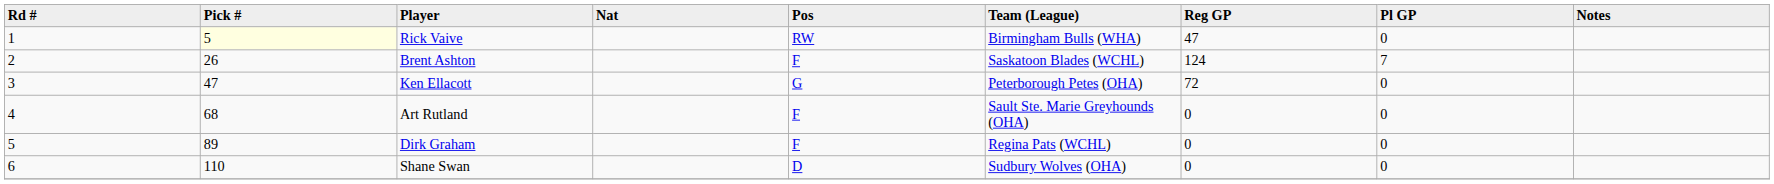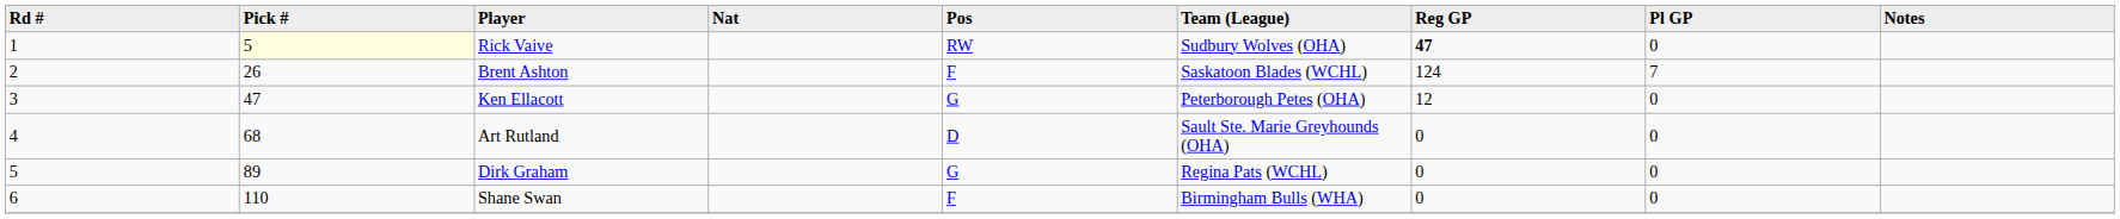Rick Vaive | Team (League): Birmingham Bulls (WHA) -> Sudbury Wolves (OHA)
Rick Vaive | Reg GP: normal -> bold
Ken Ellacott | Reg GP: 72 -> 12
Art Rutland | Pos: F -> D
Dirk Graham | Pos: F -> G
Shane Swan | Pos: D -> F
Shane Swan | Team (League): Sudbury Wolves (OHA) -> Birmingham Bulls (WHA)
